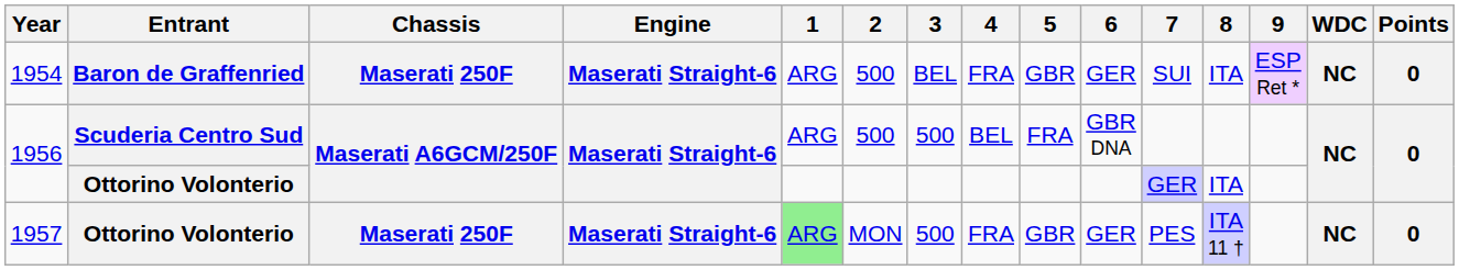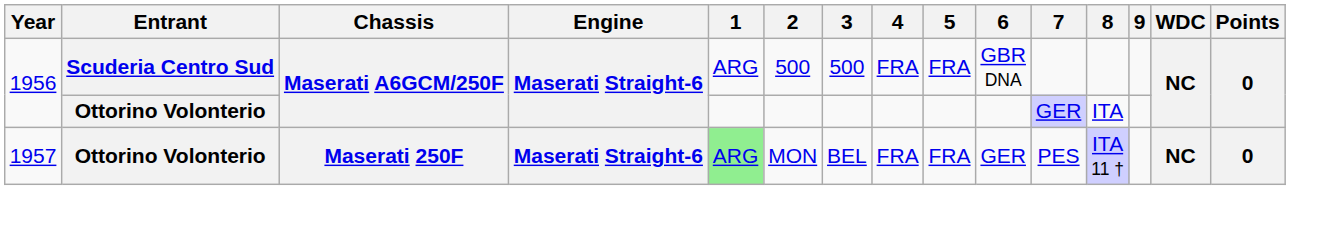- row: 1954 | Baron de Graffenried | Maserati 250F | Maserati Straight-6 | ARG | 500 | BEL | FRA | GBR | GER | SUI | ITA | ESP Ret * | NC | 0
1956 / Scuderia Centro Sud | 4: BEL -> FRA
1957 | 3: 500 -> BEL
1957 | 5: GBR -> FRA
